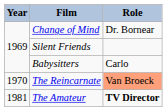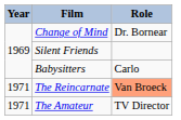The Reincarnate | Year: 1970 -> 1971
The Amateur | Year: 1981 -> 1971
The Amateur | Role: bold -> normal
